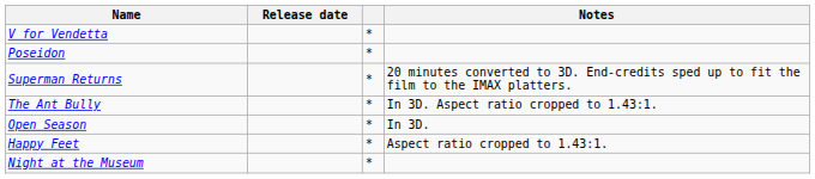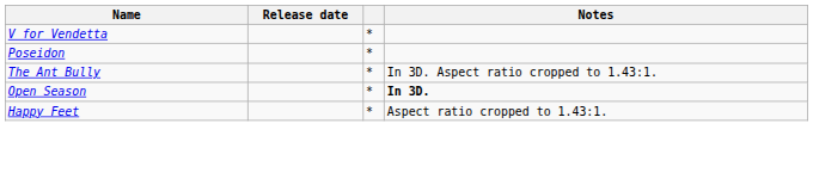- row: Superman Returns | * | 20 minutes converted to 3D. End-credits sped up to fit the film to the IMAX platters.
Open Season | Notes: normal -> bold
- row: Night at the Museum | *
